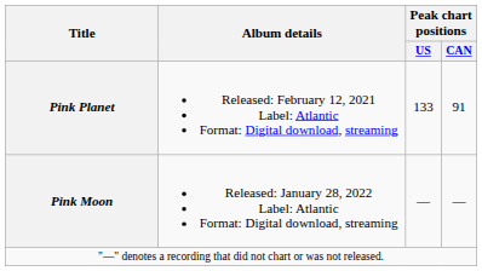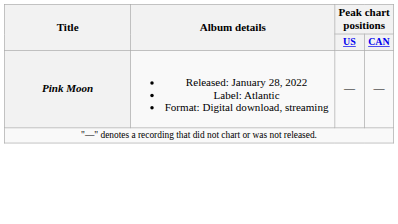- row: Pink Planet | Released: February 12, 2021 Label: Atlantic Format: Digital download, streaming | 133 | 91
